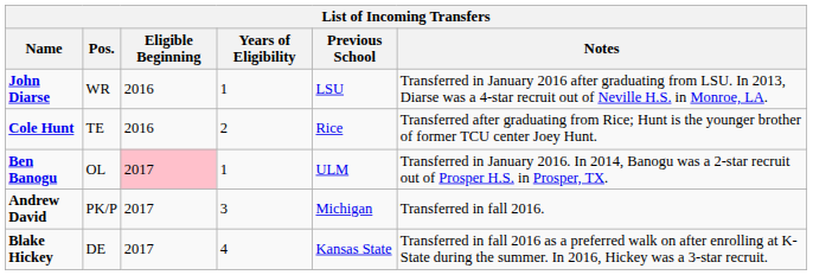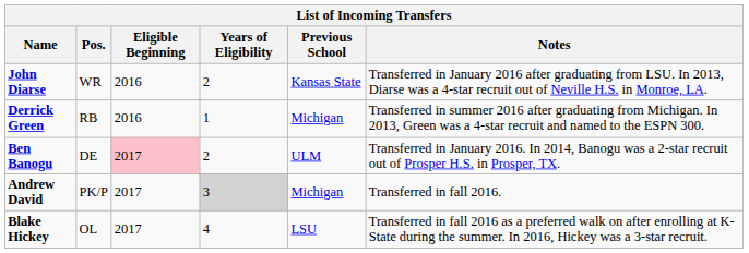John Diarse | Years of Eligibility: 1 -> 2
John Diarse | Previous School: LSU -> Kansas State
+ row: Derrick Green | RB | 2016 | 1 | Michigan | Transferred in summer 2016 after graduating from Michigan. In 2013, Green was a 4-star recruit and named to the ESPN 300.
- row: Cole Hunt | TE | 2016 | 2 | Rice | Transferred after graduating from Rice; Hunt is the younger brother of former TCU center Joey Hunt.
Ben Banogu | Pos.: OL -> DE
Ben Banogu | Years of Eligibility: 1 -> 2
Andrew David | Years of Eligibility: no background -> lightgrey background
Blake Hickey | Pos.: DE -> OL
Blake Hickey | Previous School: Kansas State -> LSU
